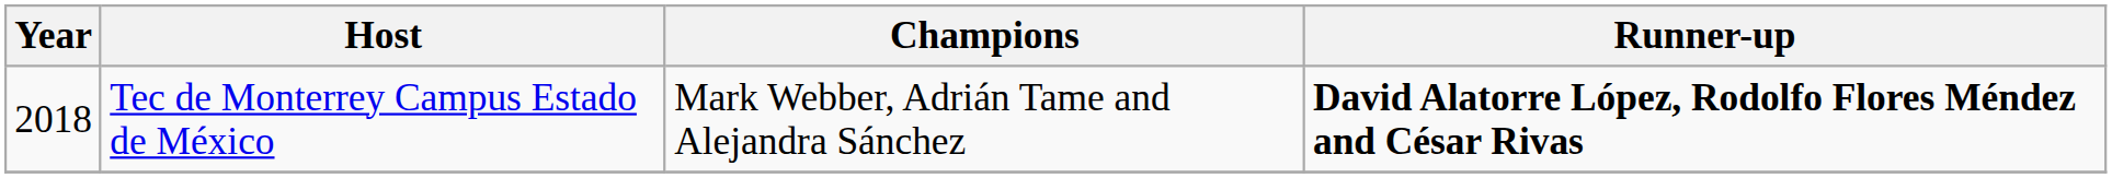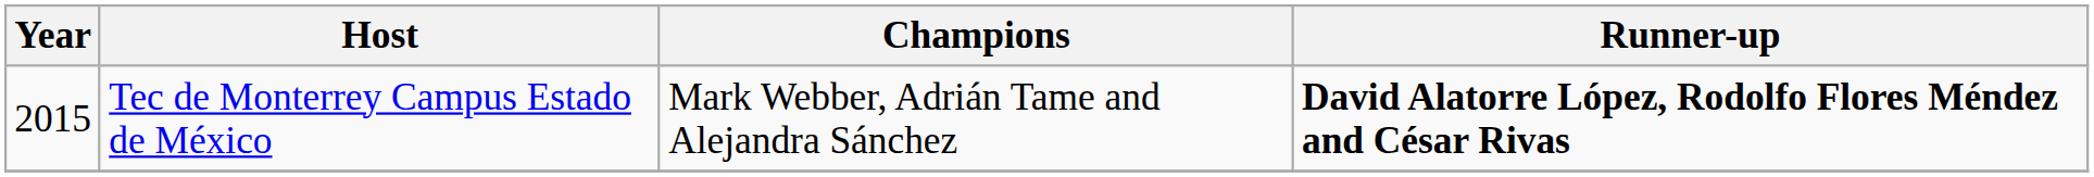Tec de Monterrey Campus Estado de México | Year: 2018 -> 2015
